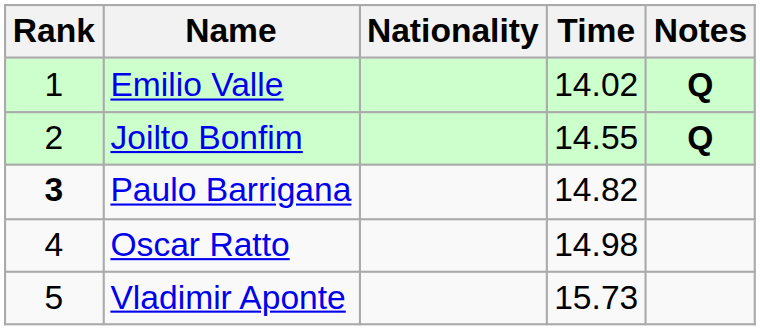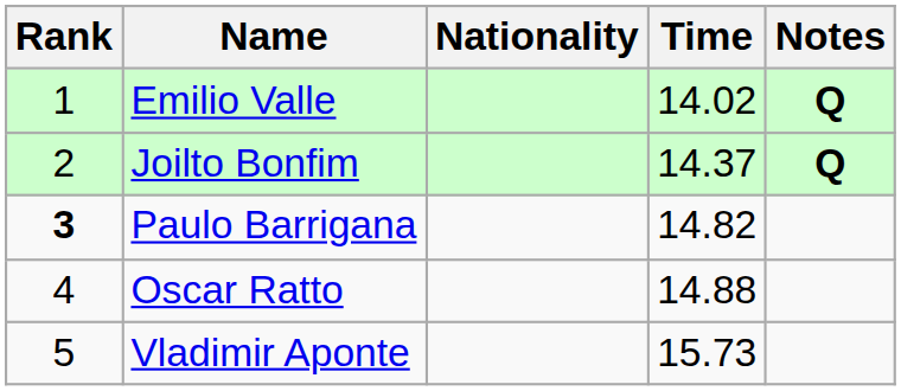Joilto Bonfim | Time: 14.55 -> 14.37
Oscar Ratto | Time: 14.98 -> 14.88
